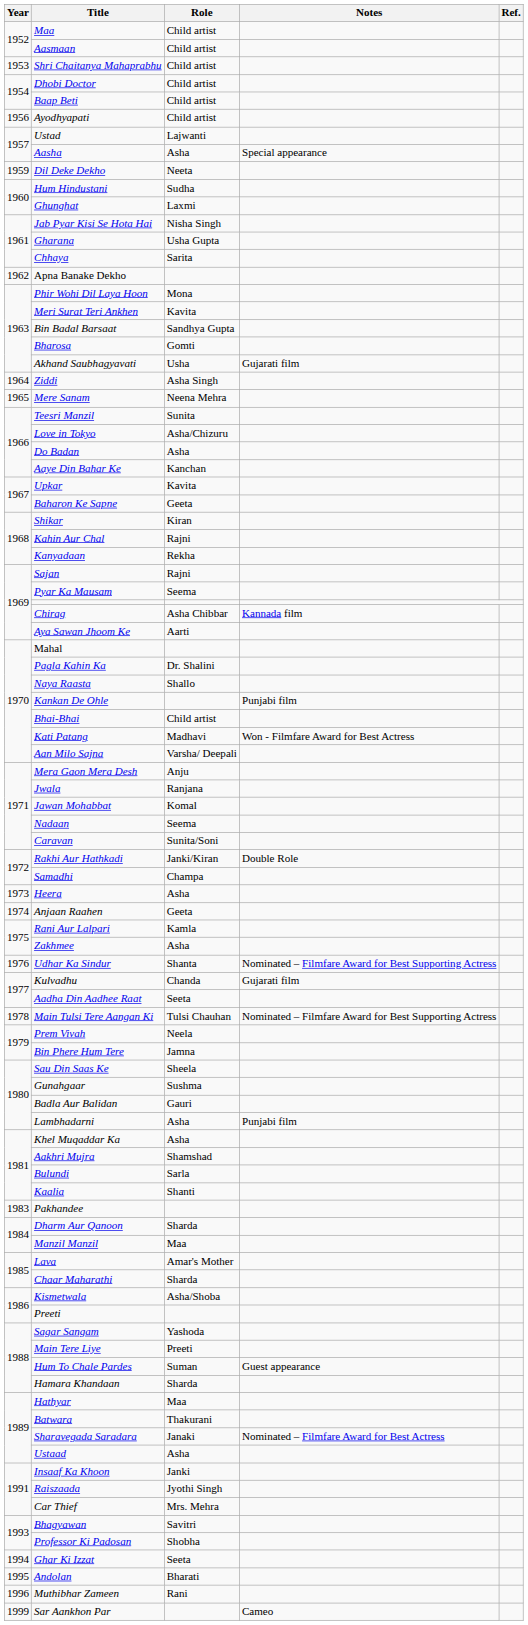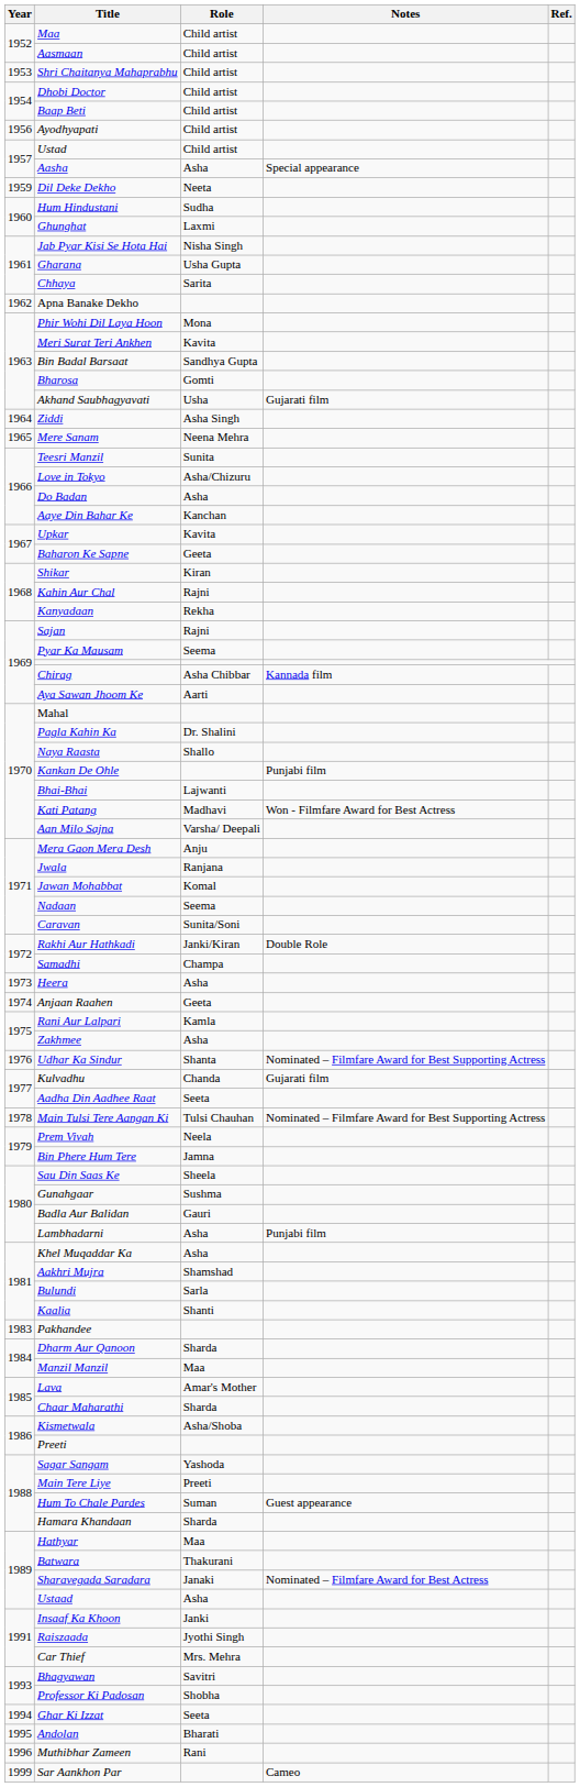Ustad | Role: Lajwanti -> Child artist
Bhai-Bhai | Role: Child artist -> Lajwanti
